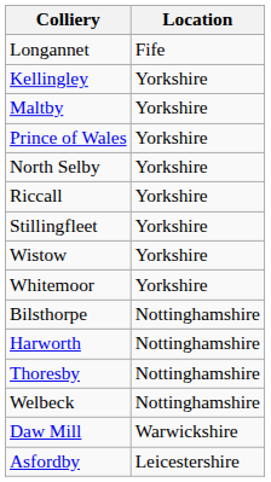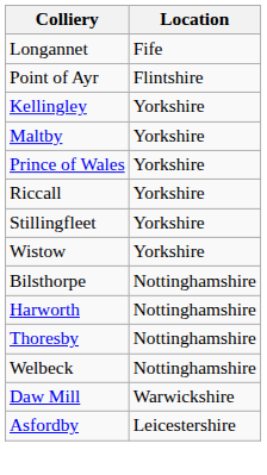+ row: Point of Ayr | Flintshire
- row: North Selby | Yorkshire
- row: Whitemoor | Yorkshire
